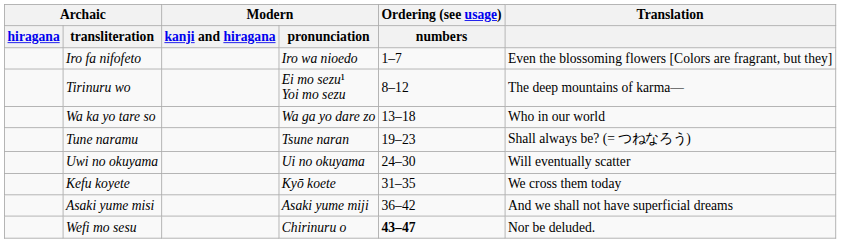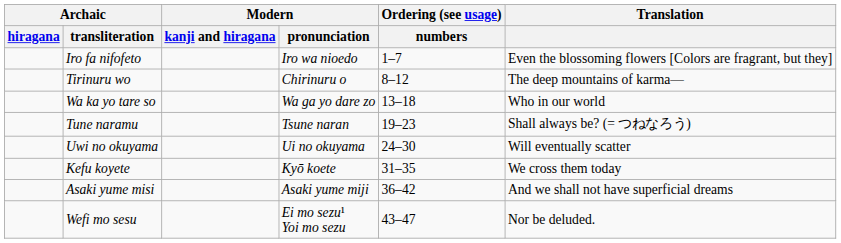Tirinuru wo | Modern / pronunciation: Ei mo sezu¹ Yoi mo sezu -> Chirinuru o
Wefi mo sesu | Modern / pronunciation: Chirinuru o -> Ei mo sezu¹ Yoi mo sezu
Wefi mo sesu | Ordering (see usage) / numbers: bold -> normal
